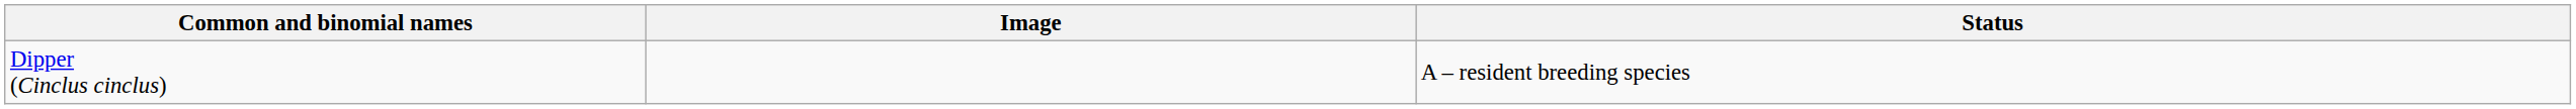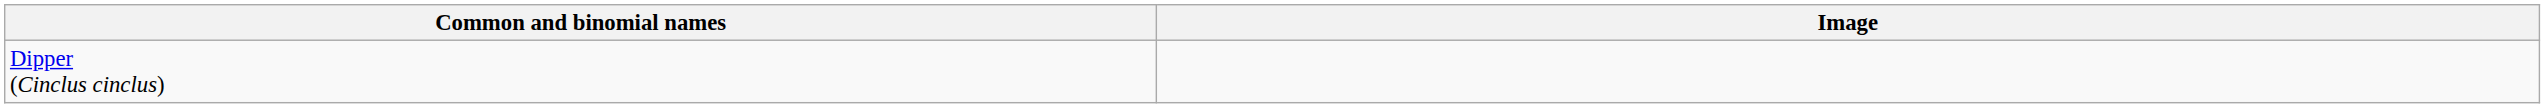- column: Status | A – resident breeding species
